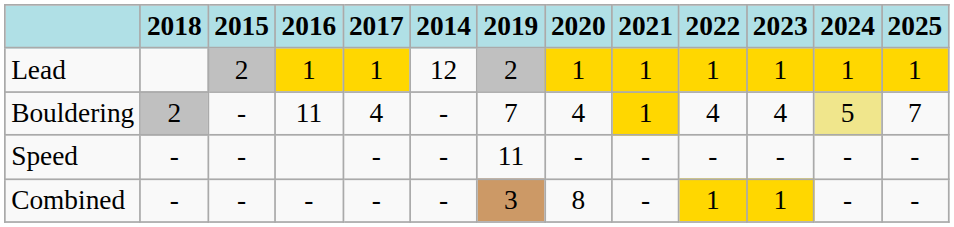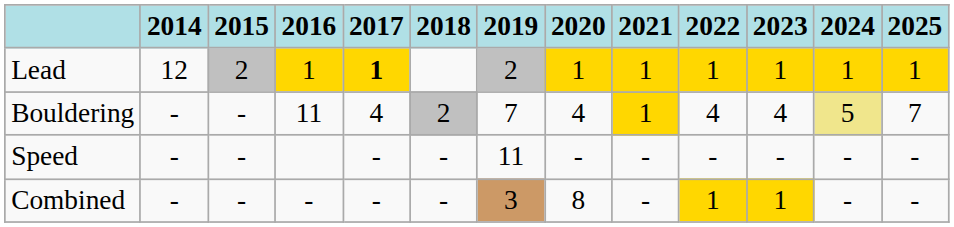columns swapped: 2014 <-> 2018
Lead | 2017: normal -> bold
